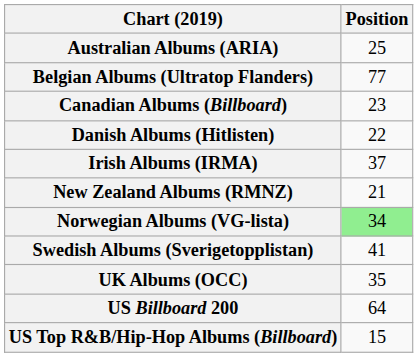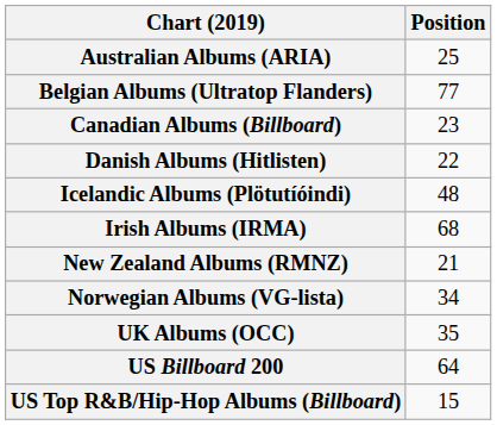+ row: Icelandic Albums (Plötutíóindi) | 48
Irish Albums (IRMA) | Position: 37 -> 68
Norwegian Albums (VG-lista) | Position: lightgreen background -> no background
- row: Swedish Albums (Sverigetopplistan) | 41
